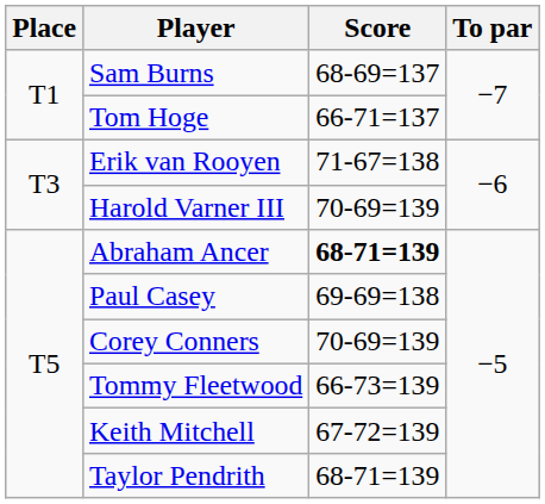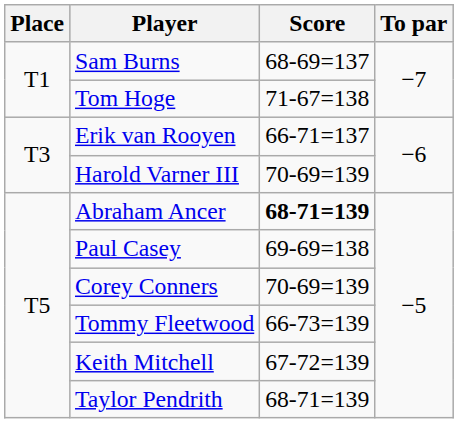Tom Hoge | Score: 66-71=137 -> 71-67=138
Erik van Rooyen | Score: 71-67=138 -> 66-71=137
